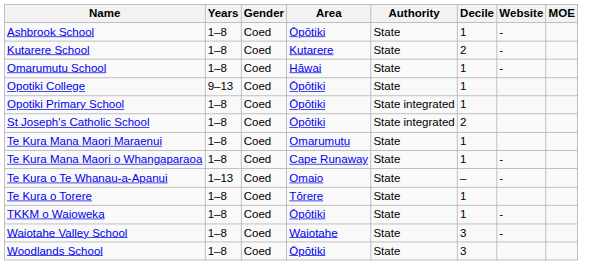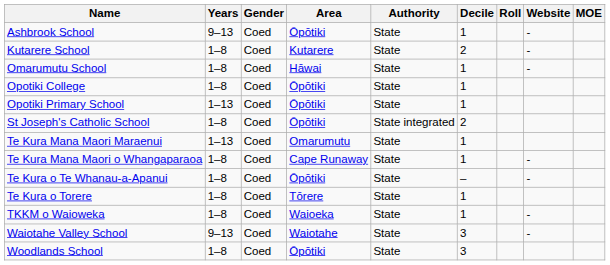+ column: Roll
Ashbrook School | Years: 1–8 -> 9–13
Opotiki College | Years: 9–13 -> 1–8
Opotiki Primary School | Years: 1–8 -> 1–13
Opotiki Primary School | Authority: State integrated -> State
Te Kura Mana Maori Maraenui | Years: 1–8 -> 1–13
Te Kura o Te Whanau-a-Apanui | Years: 1–13 -> 1–8
Te Kura o Te Whanau-a-Apanui | Area: Omaio -> Ōpōtiki
TKKM o Waioweka | Area: Ōpōtiki -> Waioeka
Waiotahe Valley School | Years: 1–8 -> 9–13
